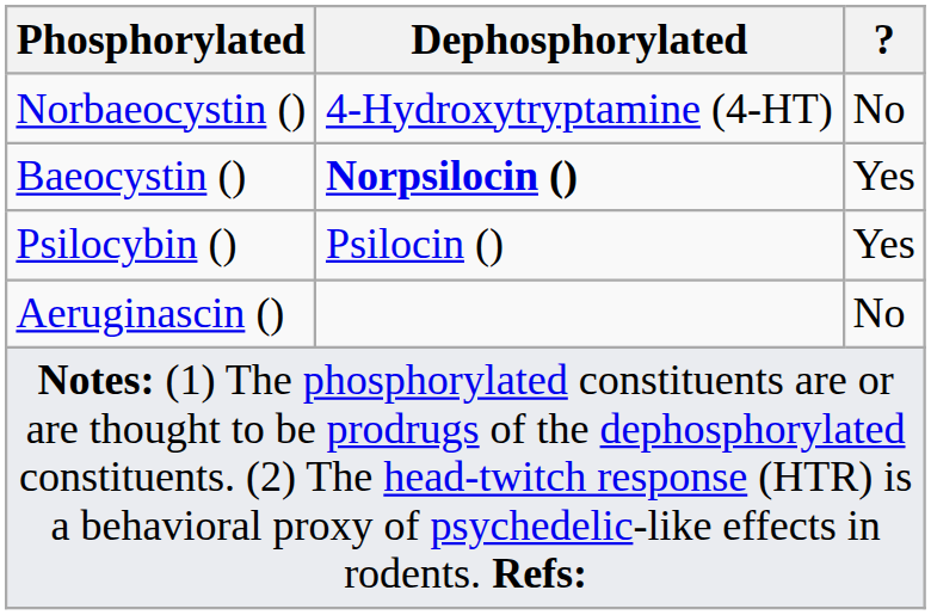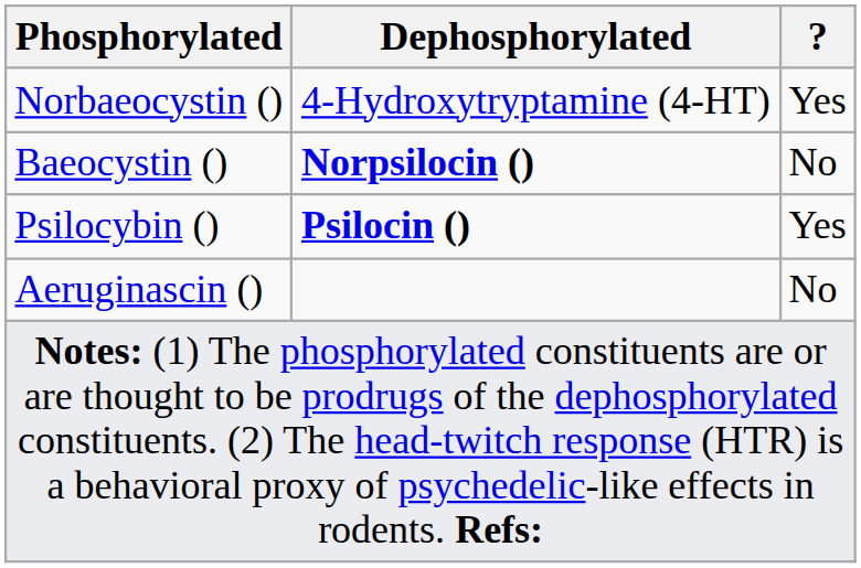Norbaeocystin () | ?: No -> Yes
Baeocystin () | ?: Yes -> No
Psilocybin () | Dephosphorylated: normal -> bold
